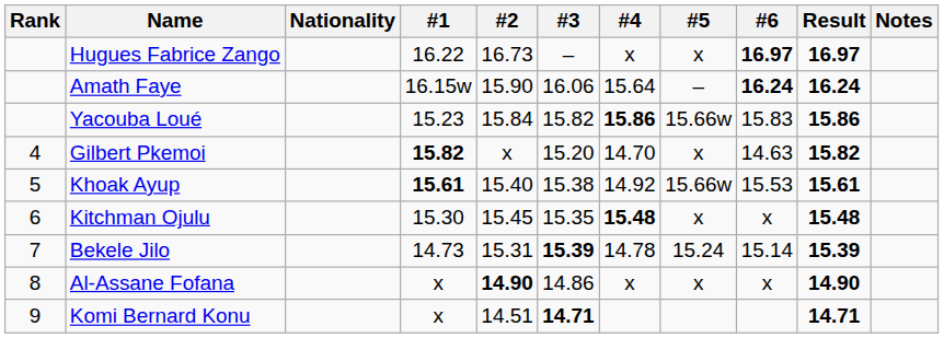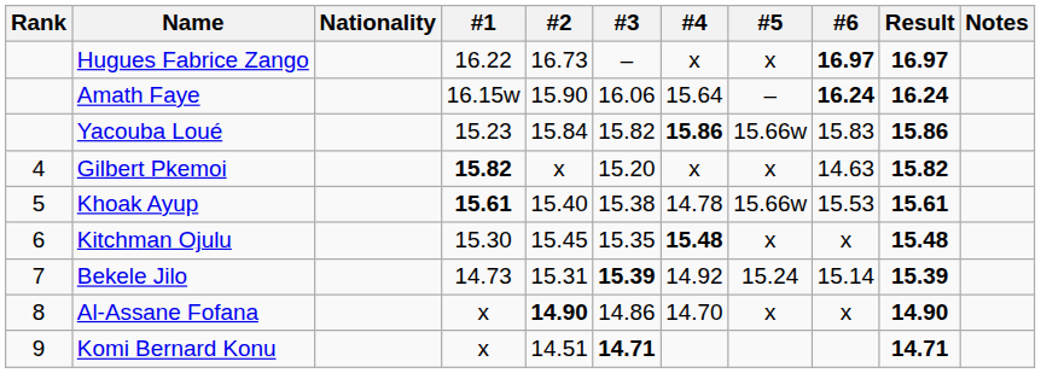Gilbert Pkemoi | #4: 14.70 -> x
Khoak Ayup | #4: 14.92 -> 14.78
Bekele Jilo | #4: 14.78 -> 14.92
Al-Assane Fofana | #4: x -> 14.70
